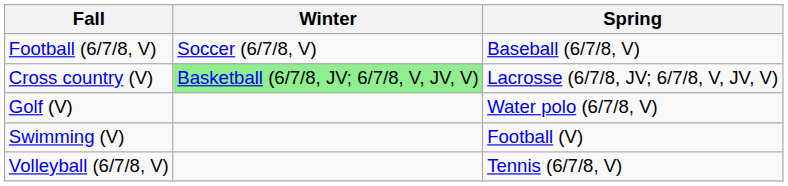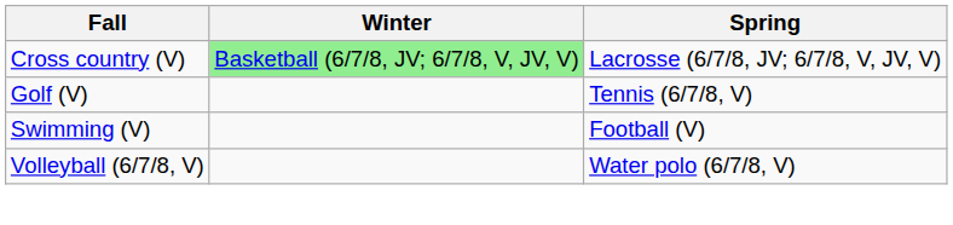- row: Football (6/7/8, V) | Soccer (6/7/8, V) | Baseball (6/7/8, V)
Golf (V) | Spring: Water polo (6/7/8, V) -> Tennis (6/7/8, V)
Volleyball (6/7/8, V) | Spring: Tennis (6/7/8, V) -> Water polo (6/7/8, V)
